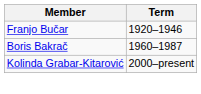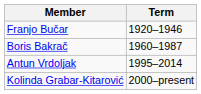+ row: Antun Vrdoljak | 1995–2014
